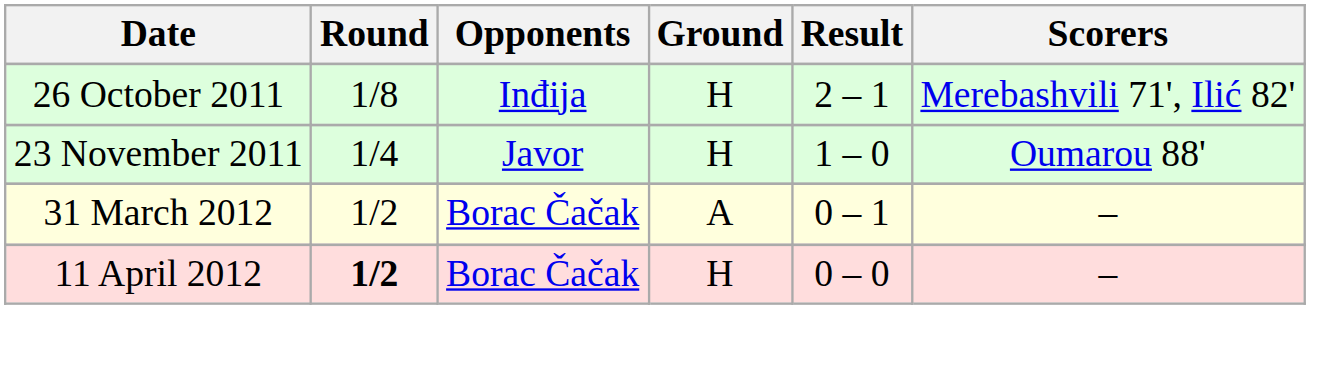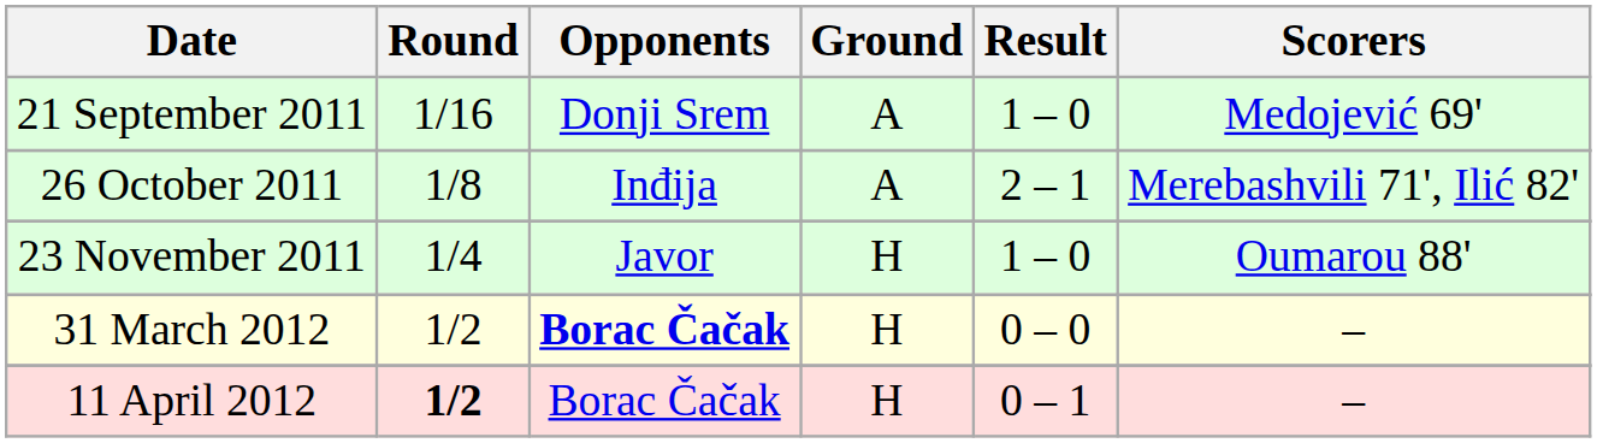+ row: 21 September 2011 | 1/16 | Donji Srem | A | 1 – 0 | Medojević 69'
26 October 2011 | Ground: H -> A
31 March 2012 | Opponents: normal -> bold
31 March 2012 | Ground: A -> H
31 March 2012 | Result: 0 – 1 -> 0 – 0
11 April 2012 | Result: 0 – 0 -> 0 – 1
